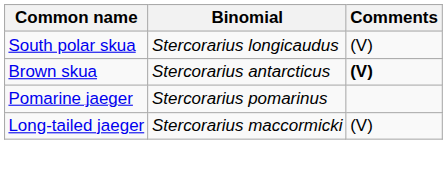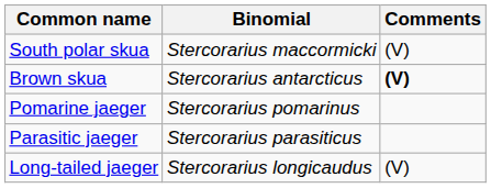South polar skua | Binomial: Stercorarius longicaudus -> Stercorarius maccormicki
+ row: Parasitic jaeger | Stercorarius parasiticus
Long-tailed jaeger | Binomial: Stercorarius maccormicki -> Stercorarius longicaudus
